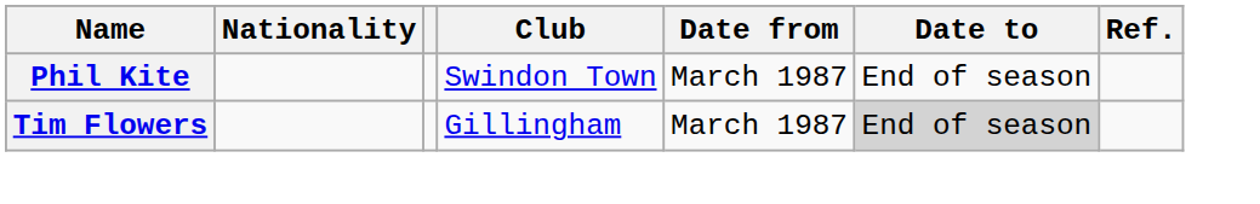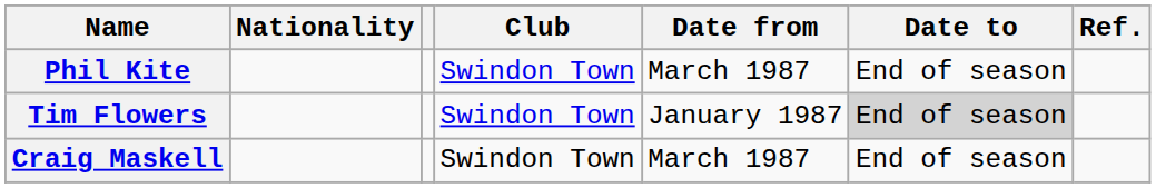Tim Flowers | Club: Gillingham -> Swindon Town
Tim Flowers | Date from: March 1987 -> January 1987
+ row: Craig Maskell | Swindon Town | March 1987 | End of season
